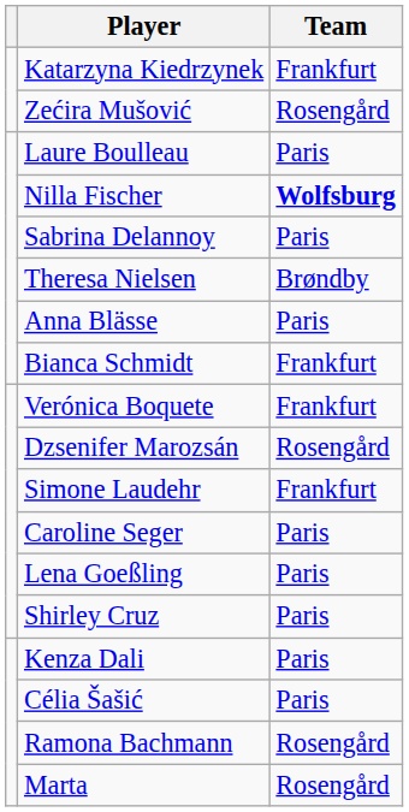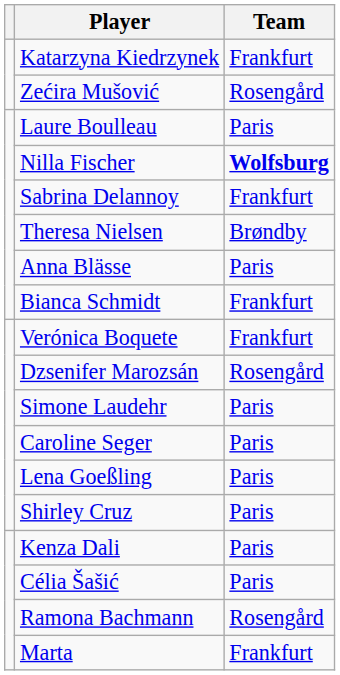Sabrina Delannoy | Team: Paris -> Frankfurt
Simone Laudehr | Team: Frankfurt -> Paris
Marta | Team: Rosengård -> Frankfurt
